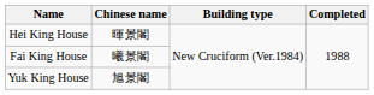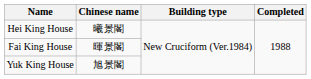Hei King House | Chinese name: 暉景閣 -> 曦景閣
Fai King House | Chinese name: 曦景閣 -> 暉景閣
